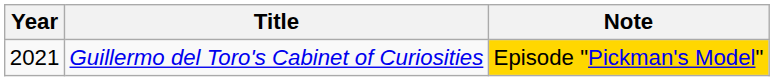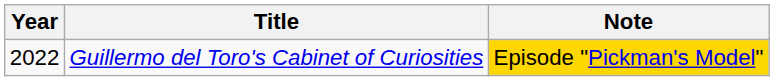Guillermo del Toro's Cabinet of Curiosities | Year: 2021 -> 2022
